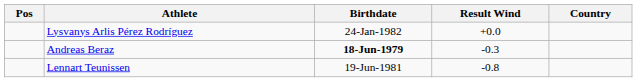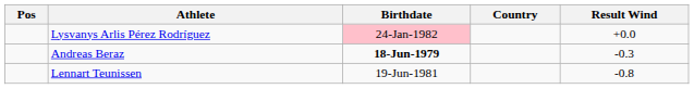columns swapped: Country <-> Result Wind
Lysvanys Arlis Pérez Rodríguez | Birthdate: no background -> pink background
